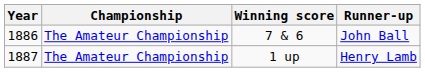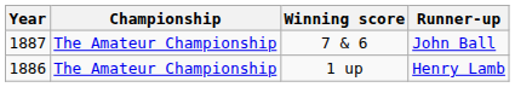7 & 6 | Year: 1886 -> 1887
1 up | Year: 1887 -> 1886
